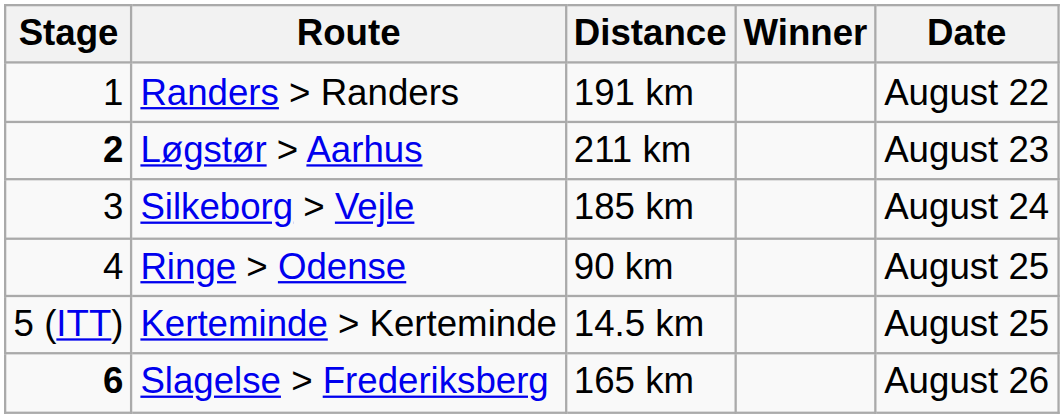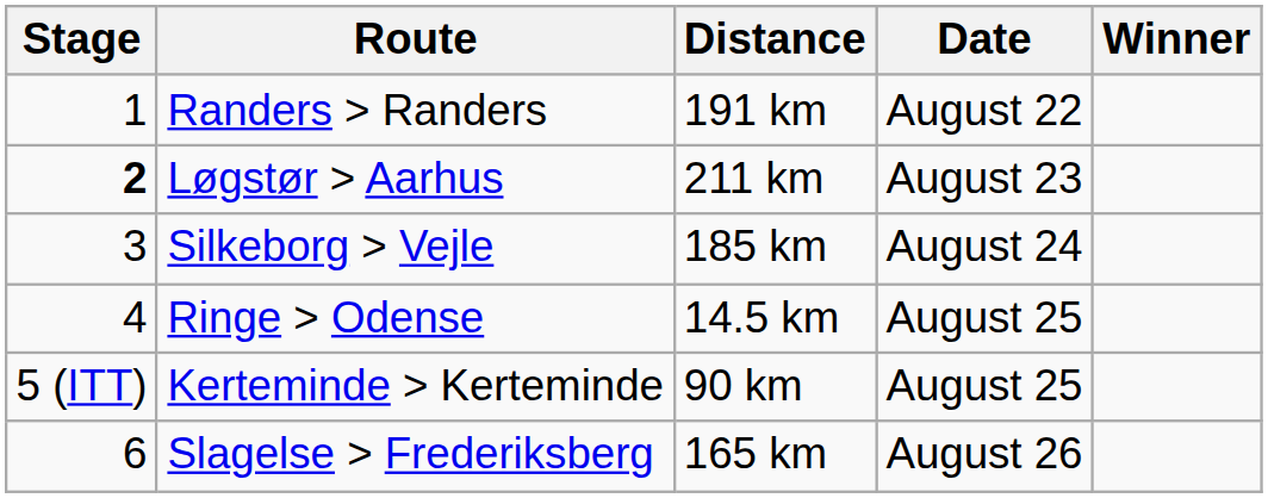columns swapped: Date <-> Winner
Ringe > Odense | Distance: 90 km -> 14.5 km
Kerteminde > Kerteminde | Distance: 14.5 km -> 90 km
Slagelse > Frederiksberg | Stage: bold -> normal
